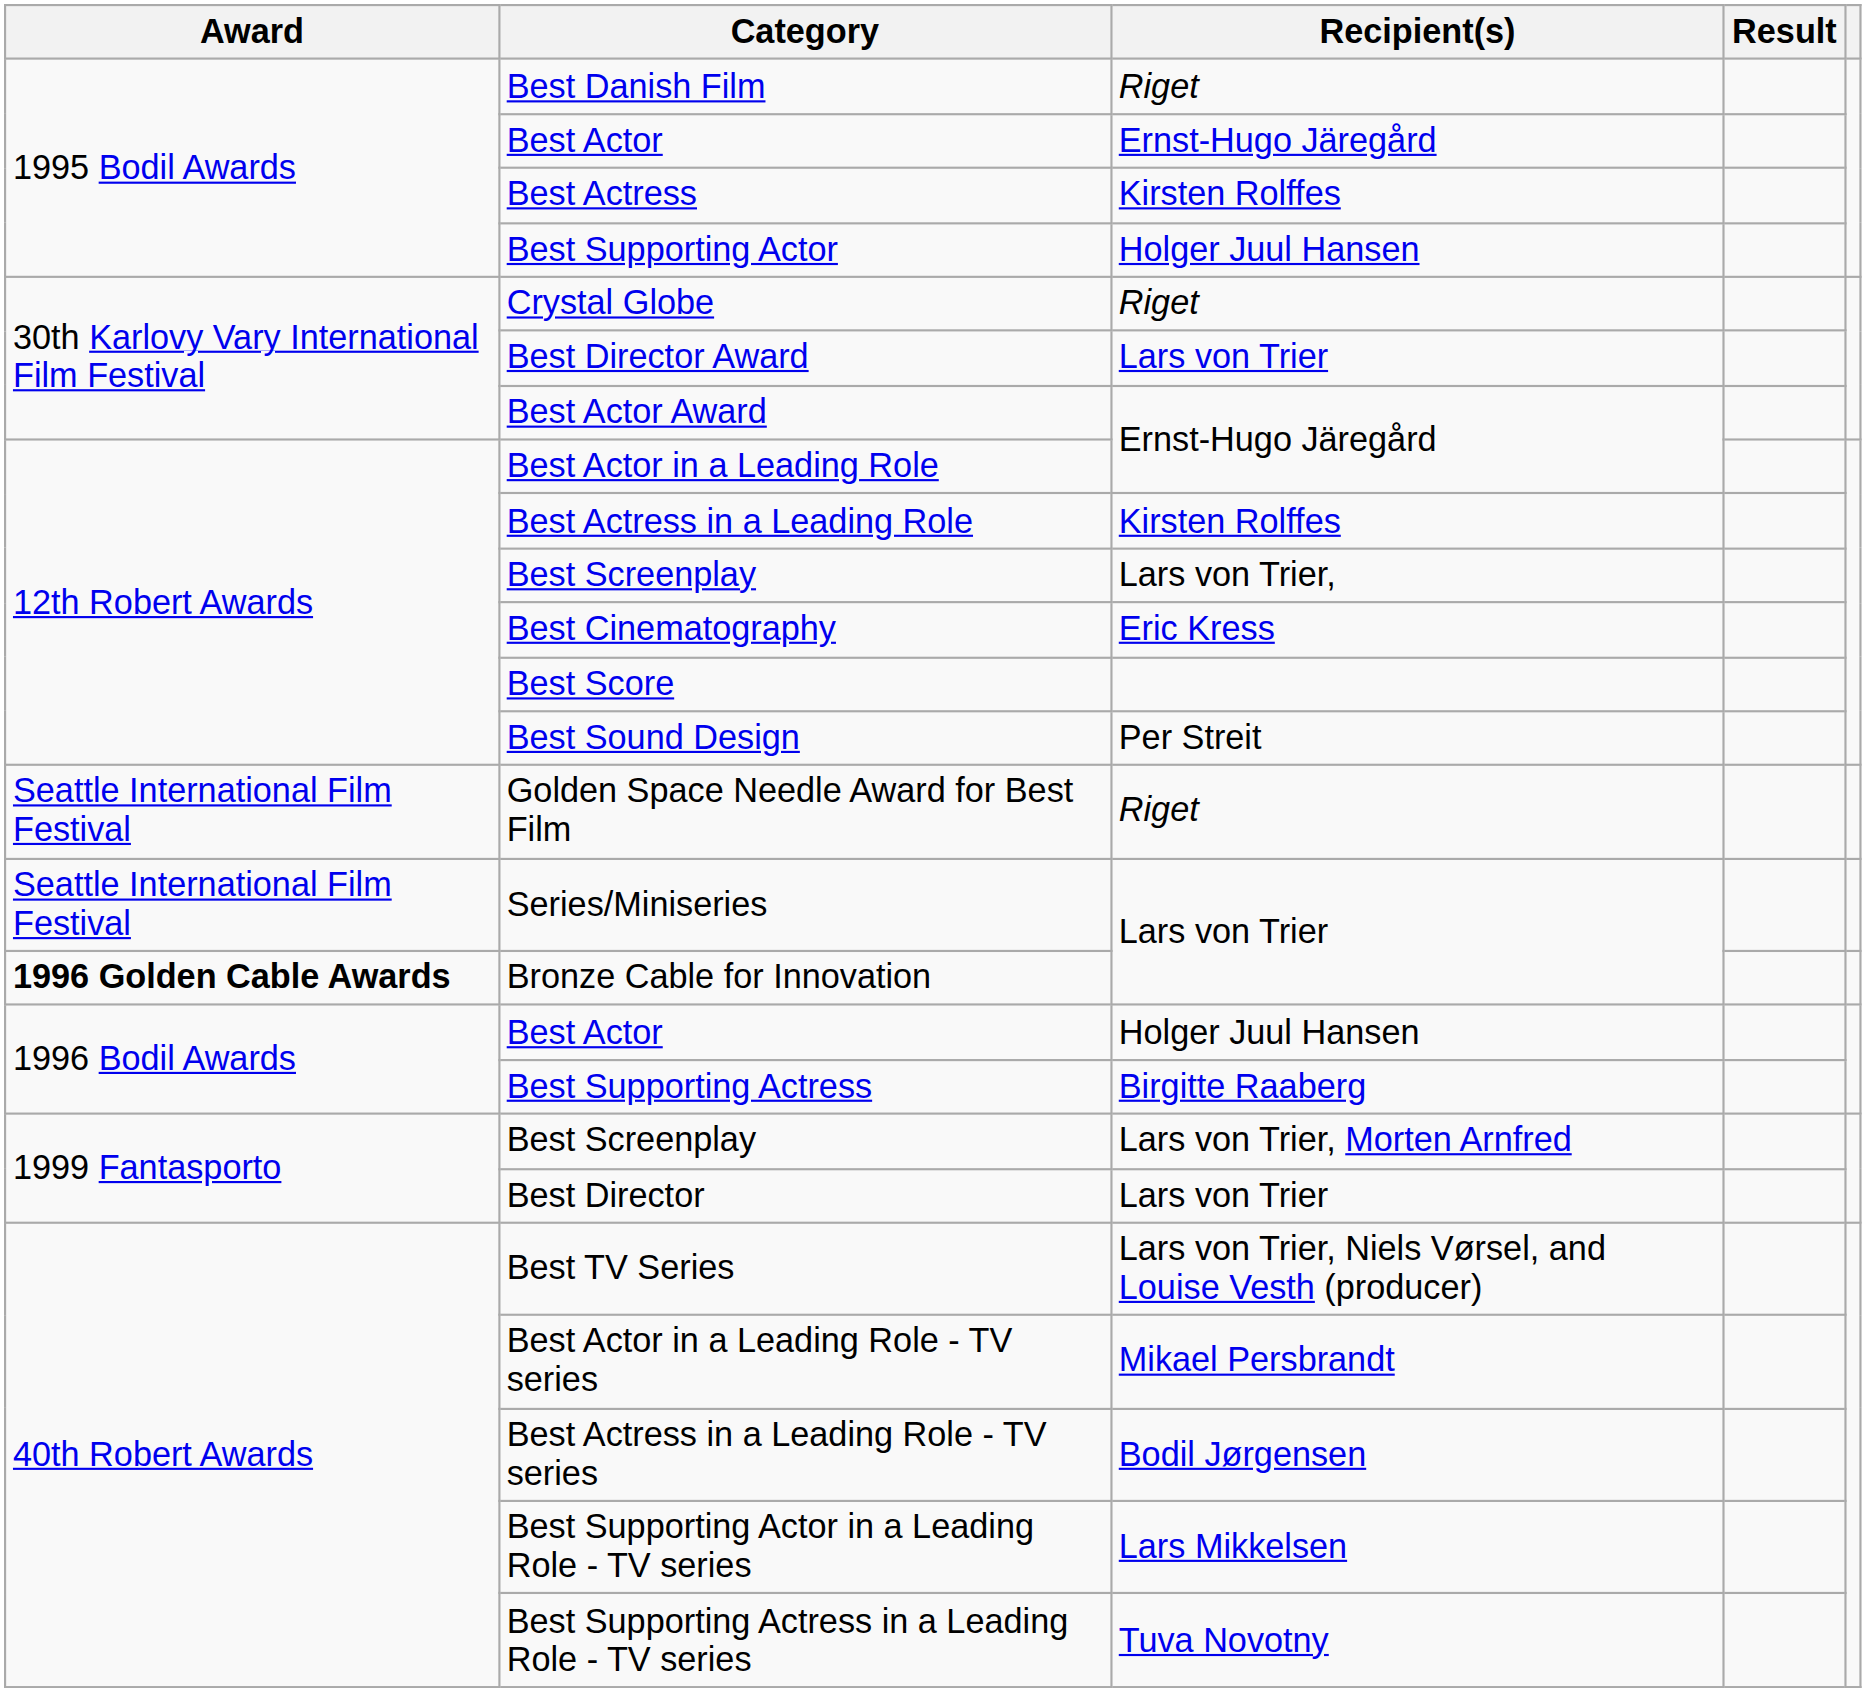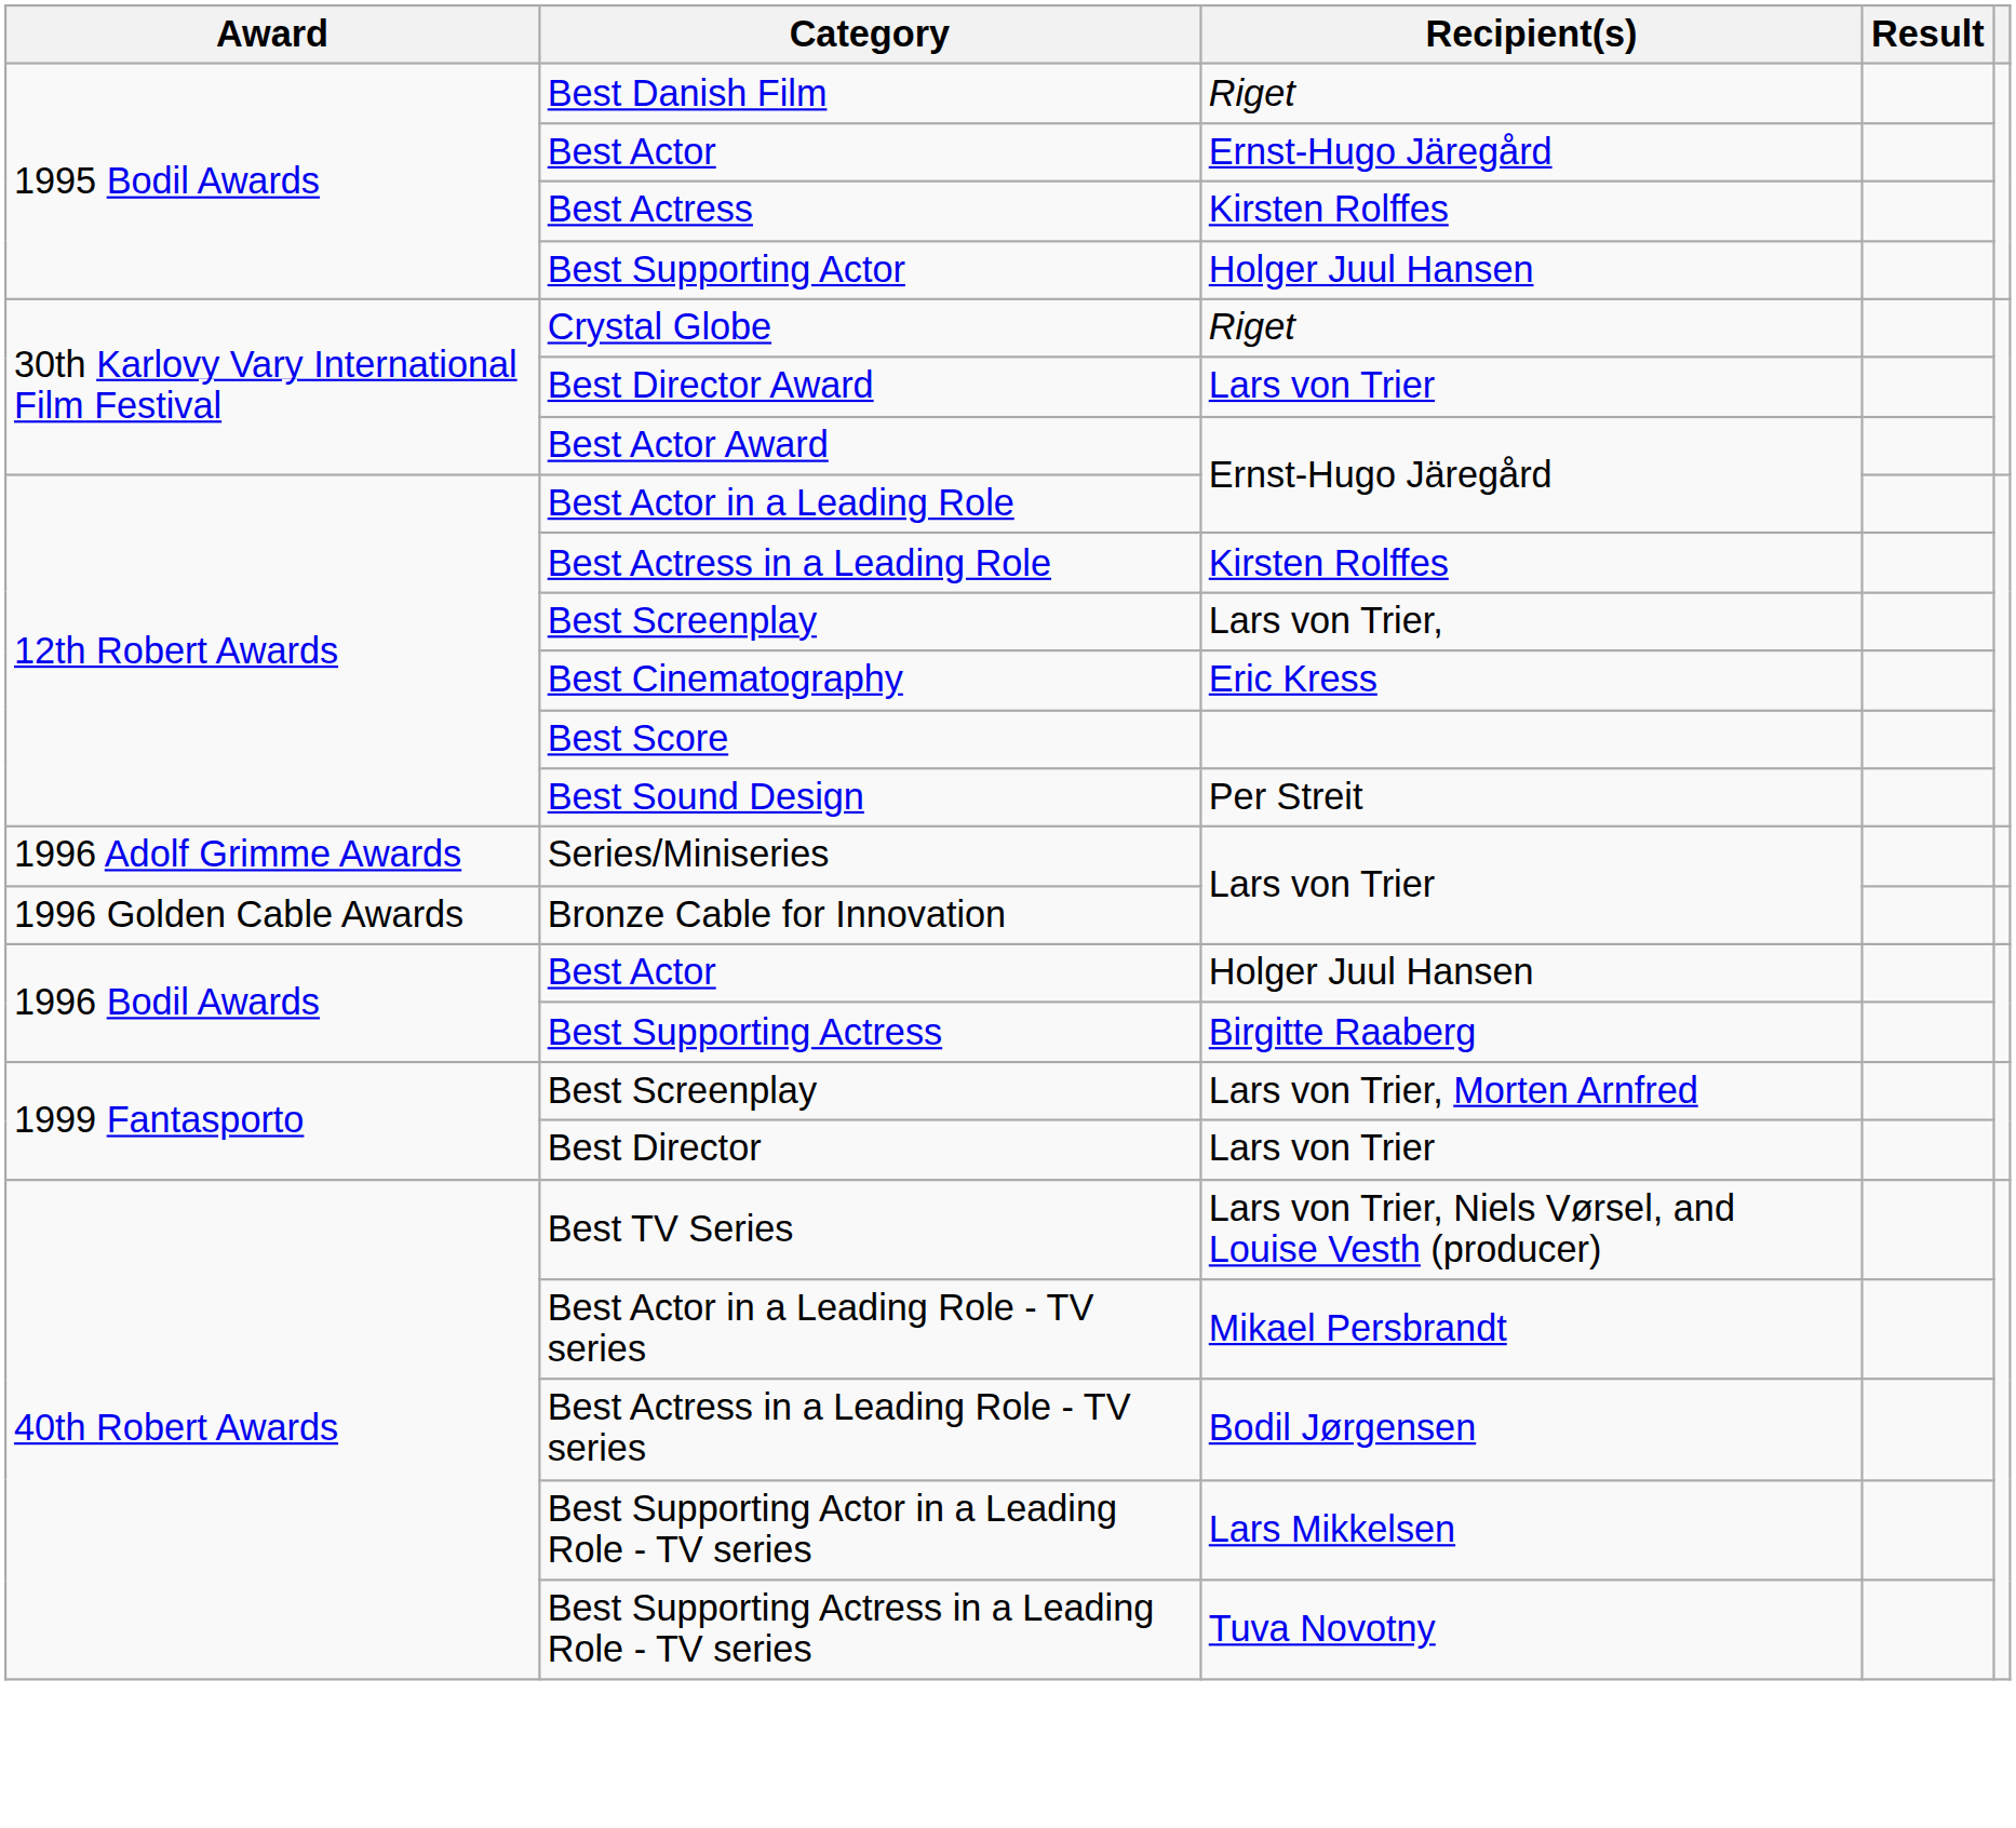- row: Seattle International Film Festival | Golden Space Needle Award for Best Film | Riget
Series/Miniseries | Award: Seattle International Film Festival -> 1996 Adolf Grimme Awards
Bronze Cable for Innovation | Award: bold -> normal
